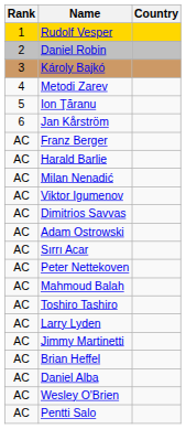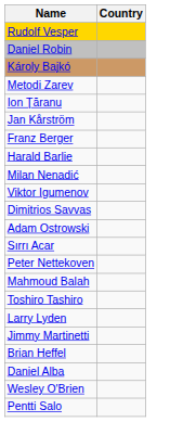- column: Rank | 1 | 2 | 3 | 4 | 5 | 6 | AC | AC | AC | AC | AC | AC | AC | AC | AC | AC | AC | AC | AC | AC | AC | AC
